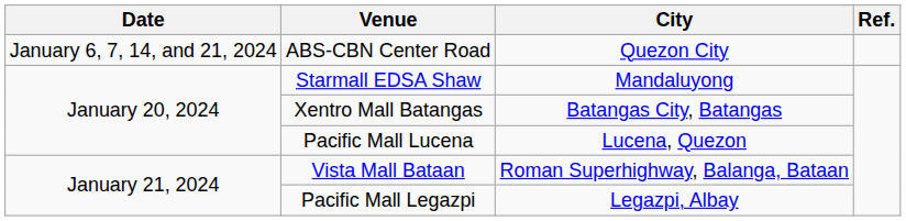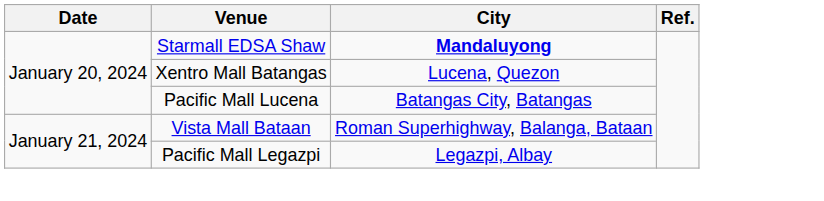- row: January 6, 7, 14, and 21, 2024 | ABS-CBN Center Road | Quezon City
Starmall EDSA Shaw | City: normal -> bold
Xentro Mall Batangas | City: Batangas City, Batangas -> Lucena, Quezon
Pacific Mall Lucena | City: Lucena, Quezon -> Batangas City, Batangas
